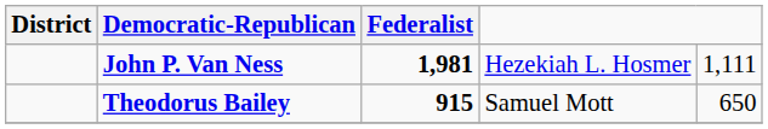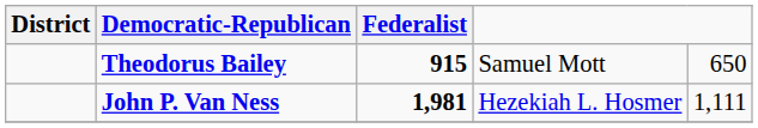rows swapped: Theodorus Bailey <-> John P. Van Ness
